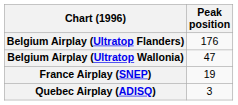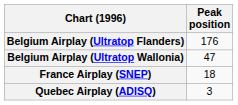France Airplay (SNEP) | Peak position: 19 -> 18
